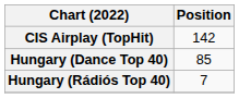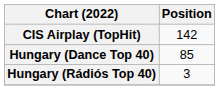Hungary (Rádiós Top 40) | Position: 7 -> 3
